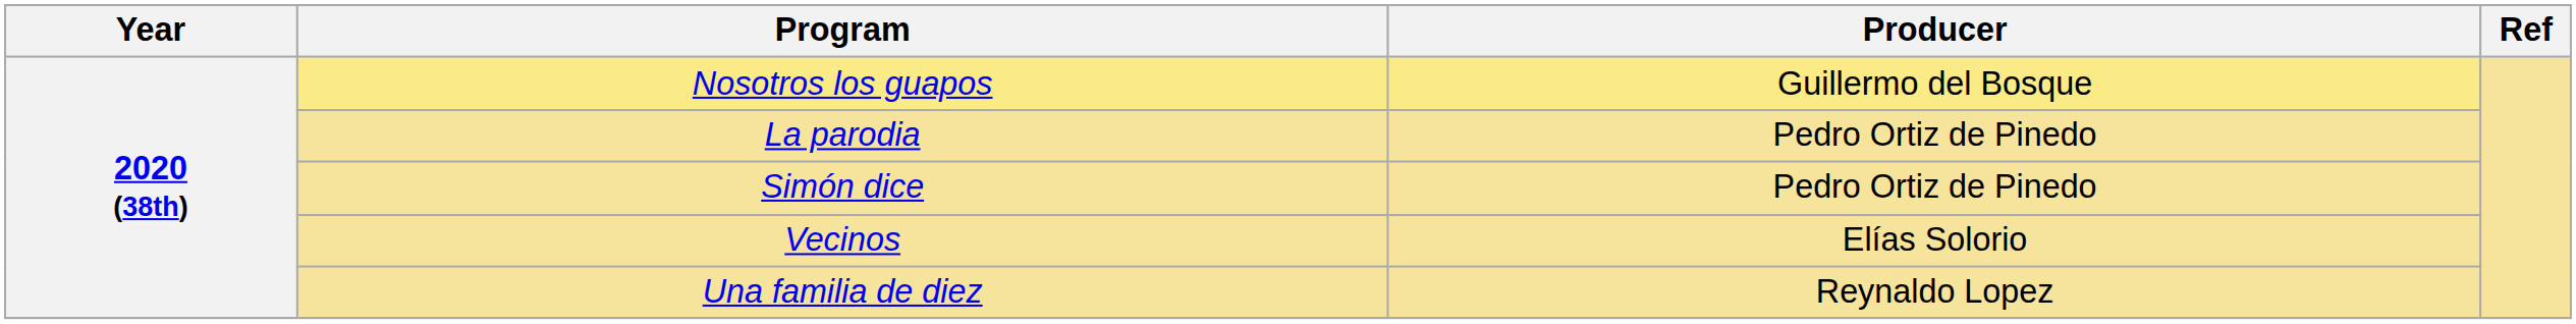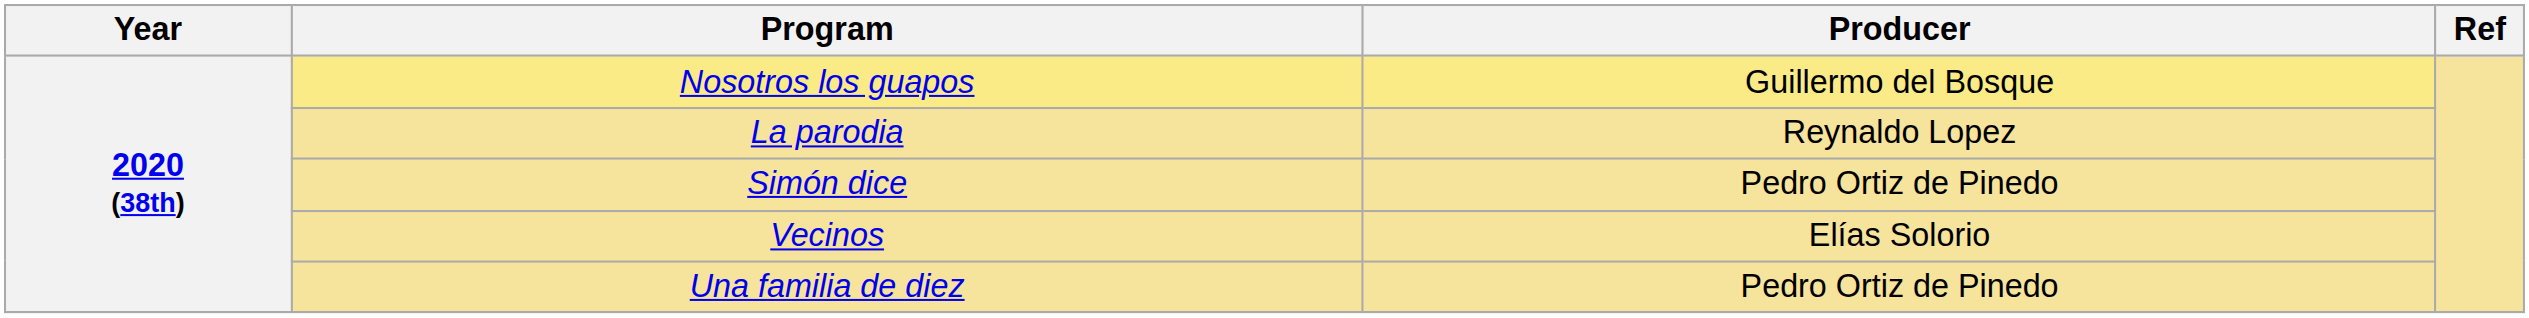La parodia | Producer: Pedro Ortiz de Pinedo -> Reynaldo Lopez
Una familia de diez | Producer: Reynaldo Lopez -> Pedro Ortiz de Pinedo
